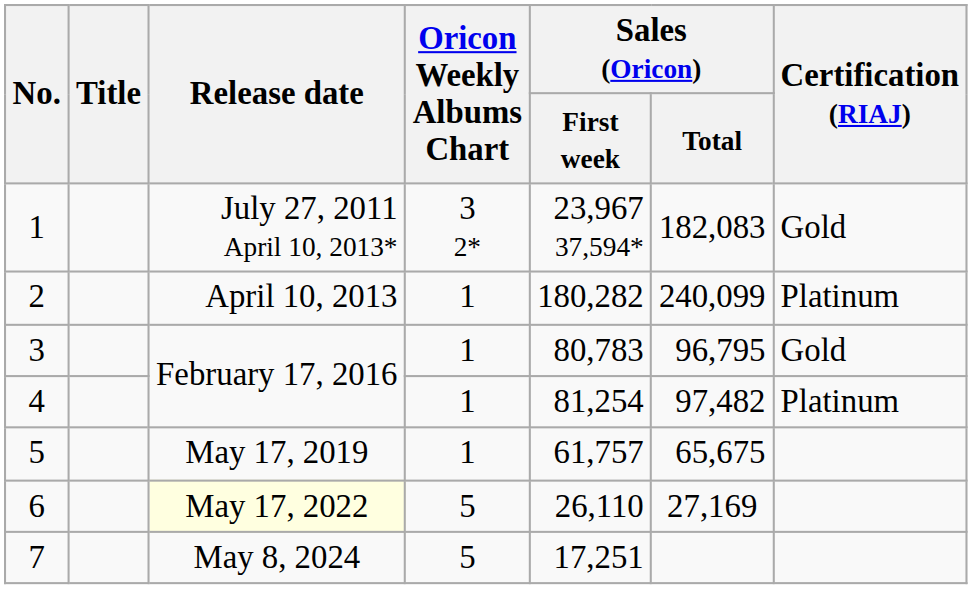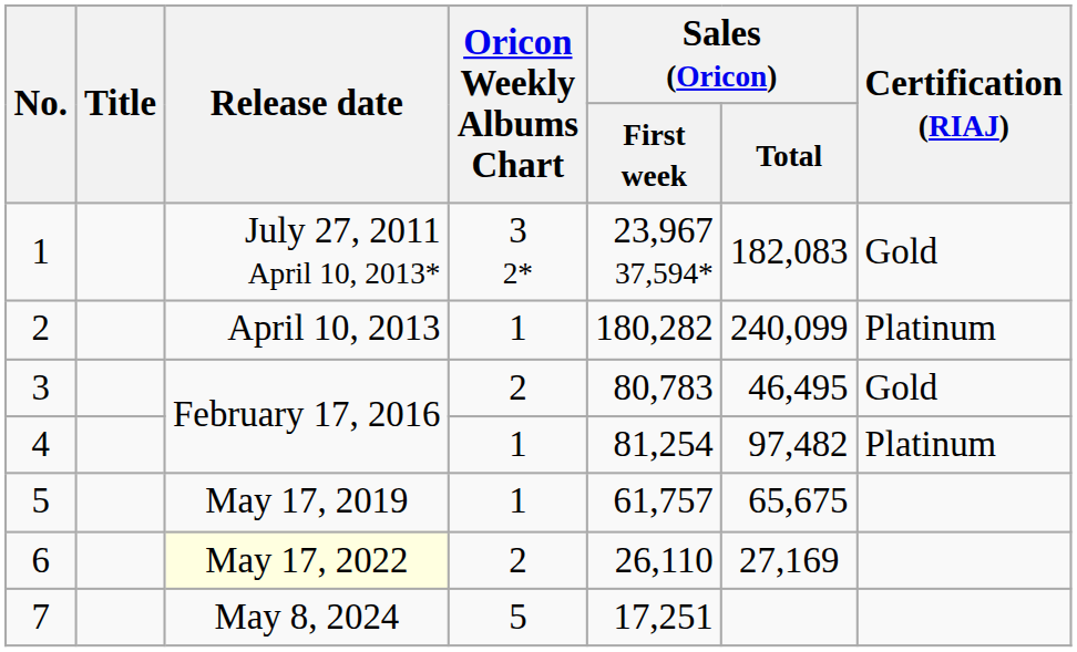3 | Oricon Weekly Albums Chart: 1 -> 2
3 | Sales (Oricon) / Total: 96,795 -> 46,495
6 | Oricon Weekly Albums Chart: 5 -> 2
